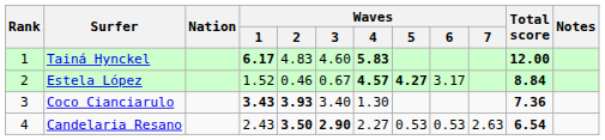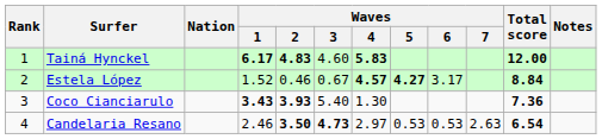Tainá Hynckel | Waves / 2: normal -> bold
Coco Cianciarulo | Waves / 3: 3.40 -> 5.40
Candelaria Resano | Waves / 1: 2.43 -> 2.46
Candelaria Resano | Waves / 3: 2.90 -> 4.73
Candelaria Resano | Waves / 4: 2.27 -> 2.97
